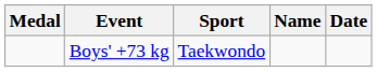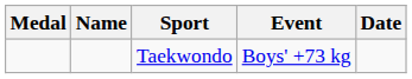columns swapped: Name <-> Event
